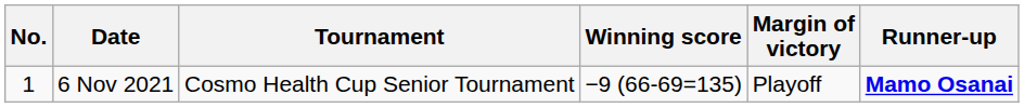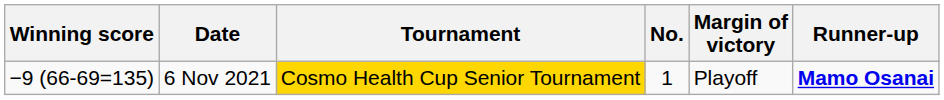columns swapped: No. <-> Winning score
6 Nov 2021 | Tournament: no background -> gold background
